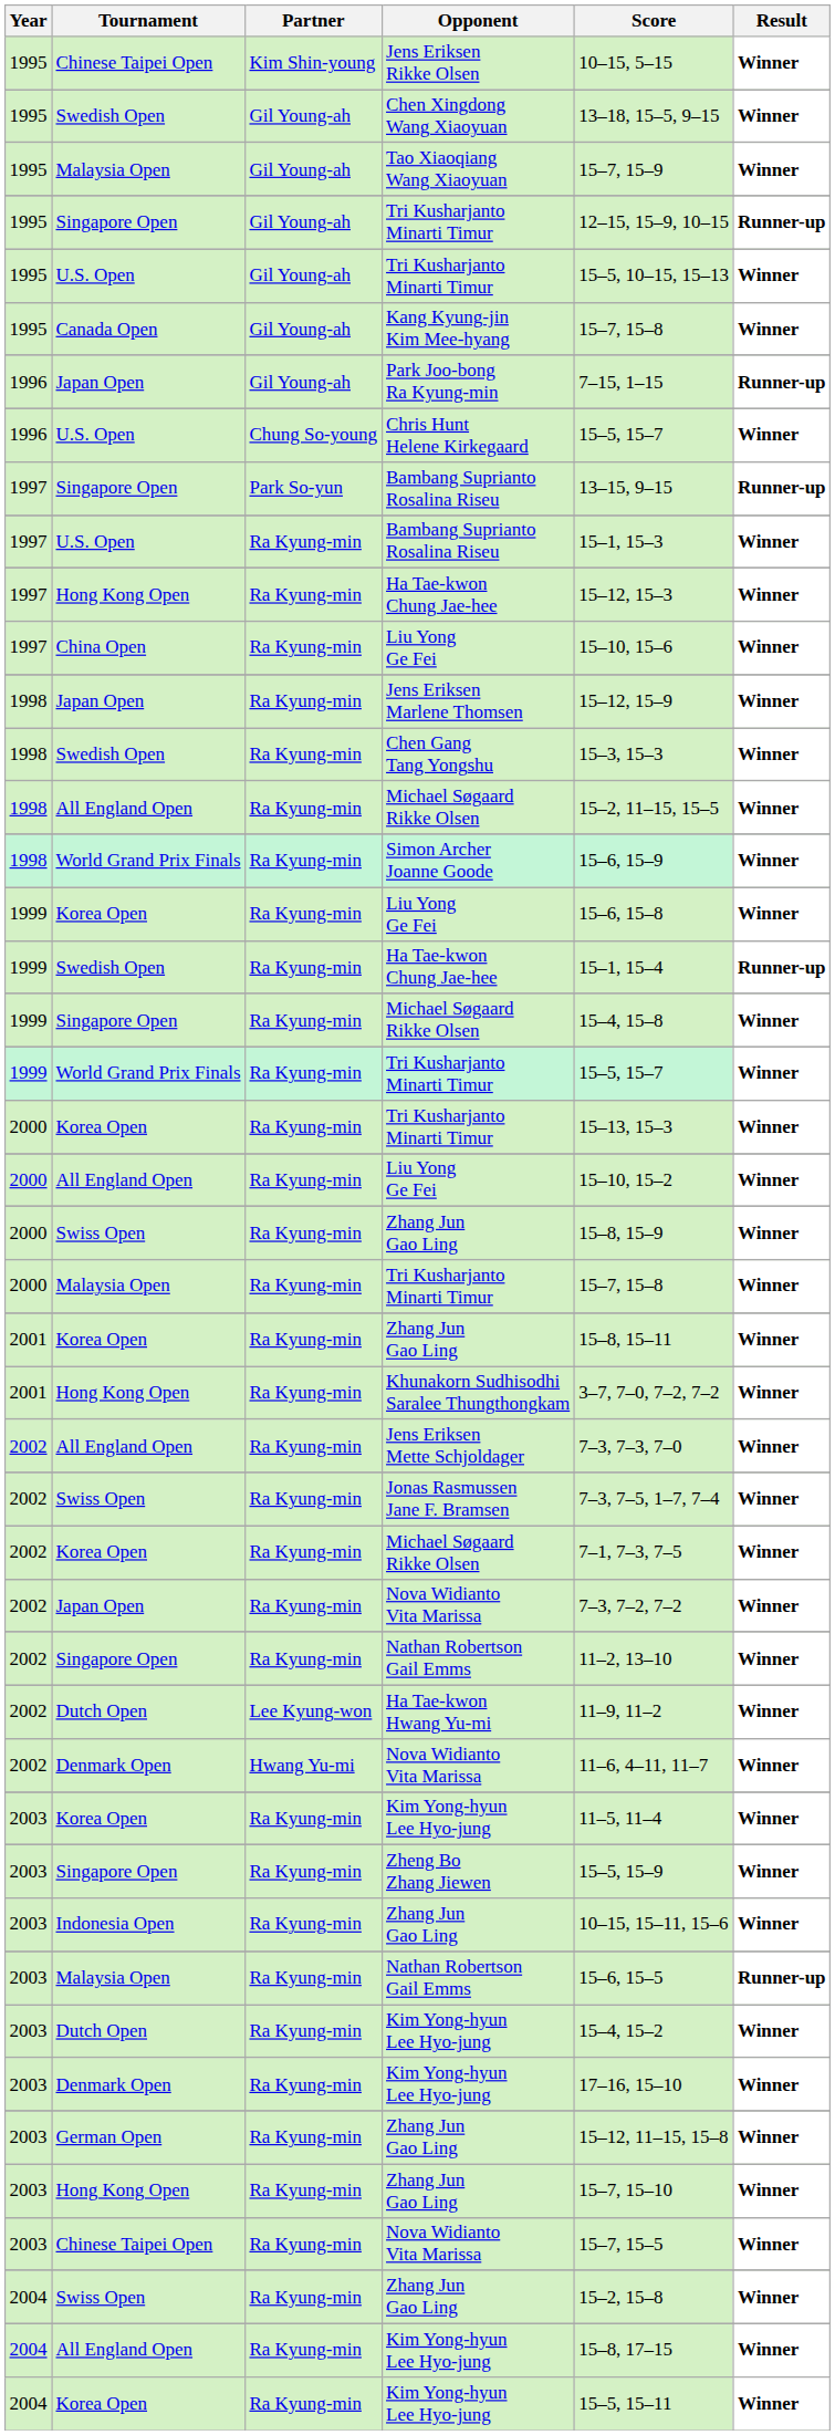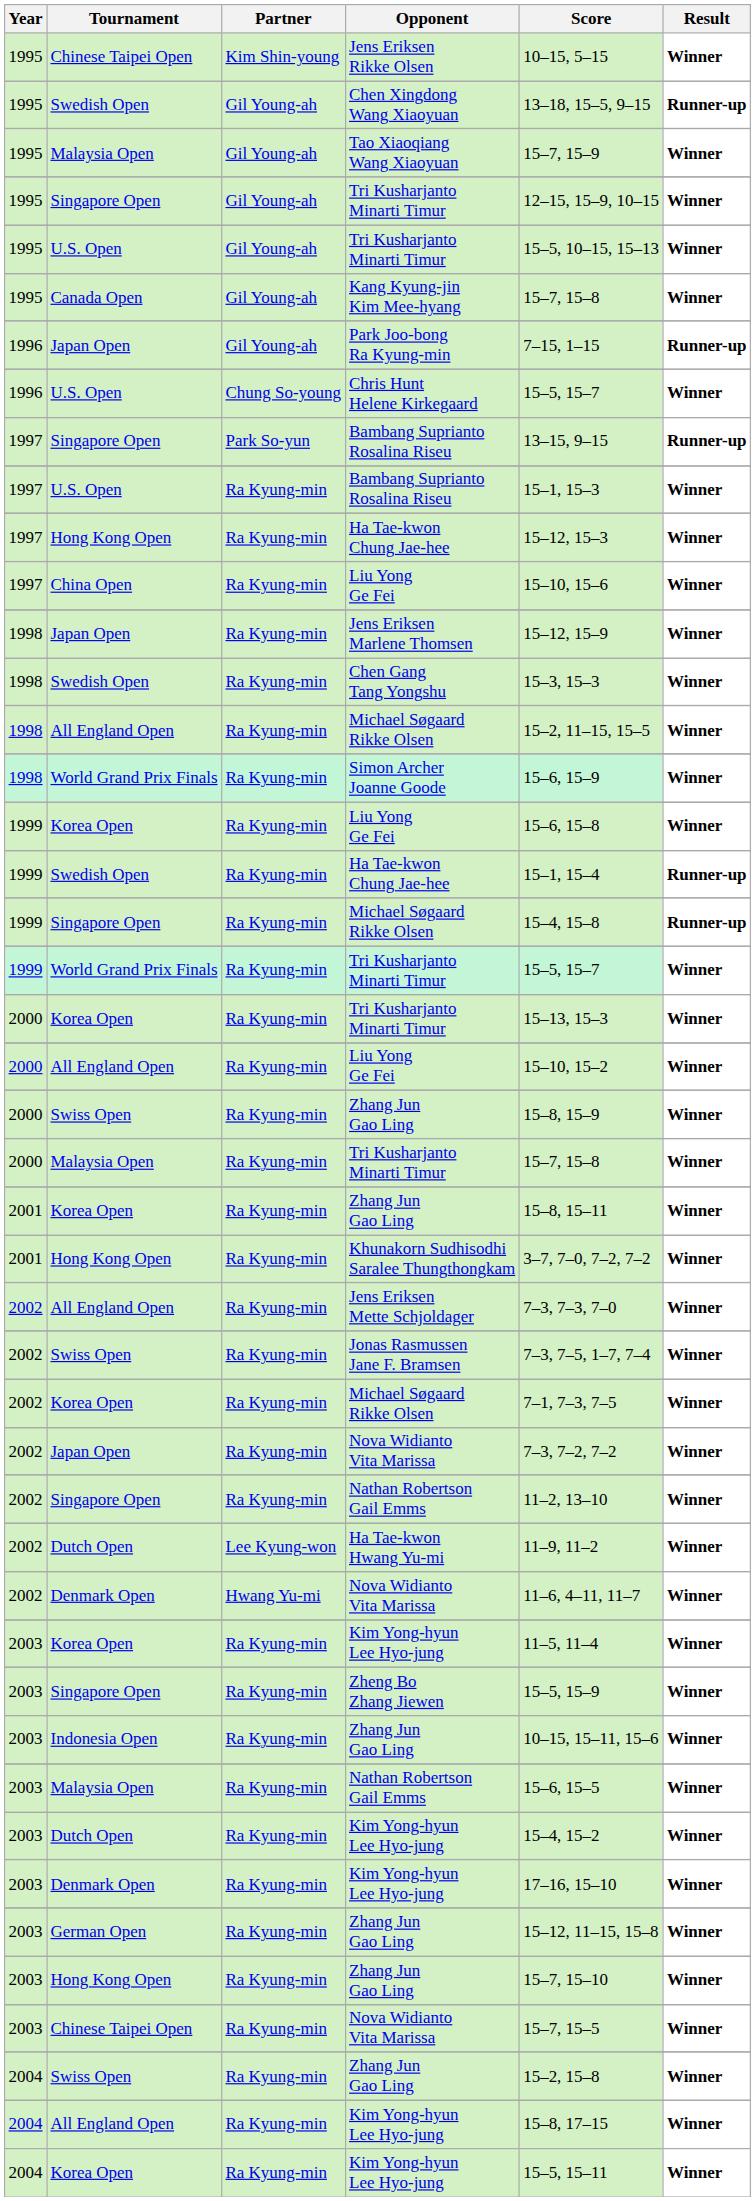Chen Xingdong Wang Xiaoyuan | Result: Winner -> Runner-up
Singapore Open / Tri Kusharjanto Minarti Timur | Result: Runner-up -> Winner
Singapore Open / Michael Søgaard Rikke Olsen | Result: Winner -> Runner-up
Malaysia Open / Nathan Robertson Gail Emms | Result: Runner-up -> Winner
